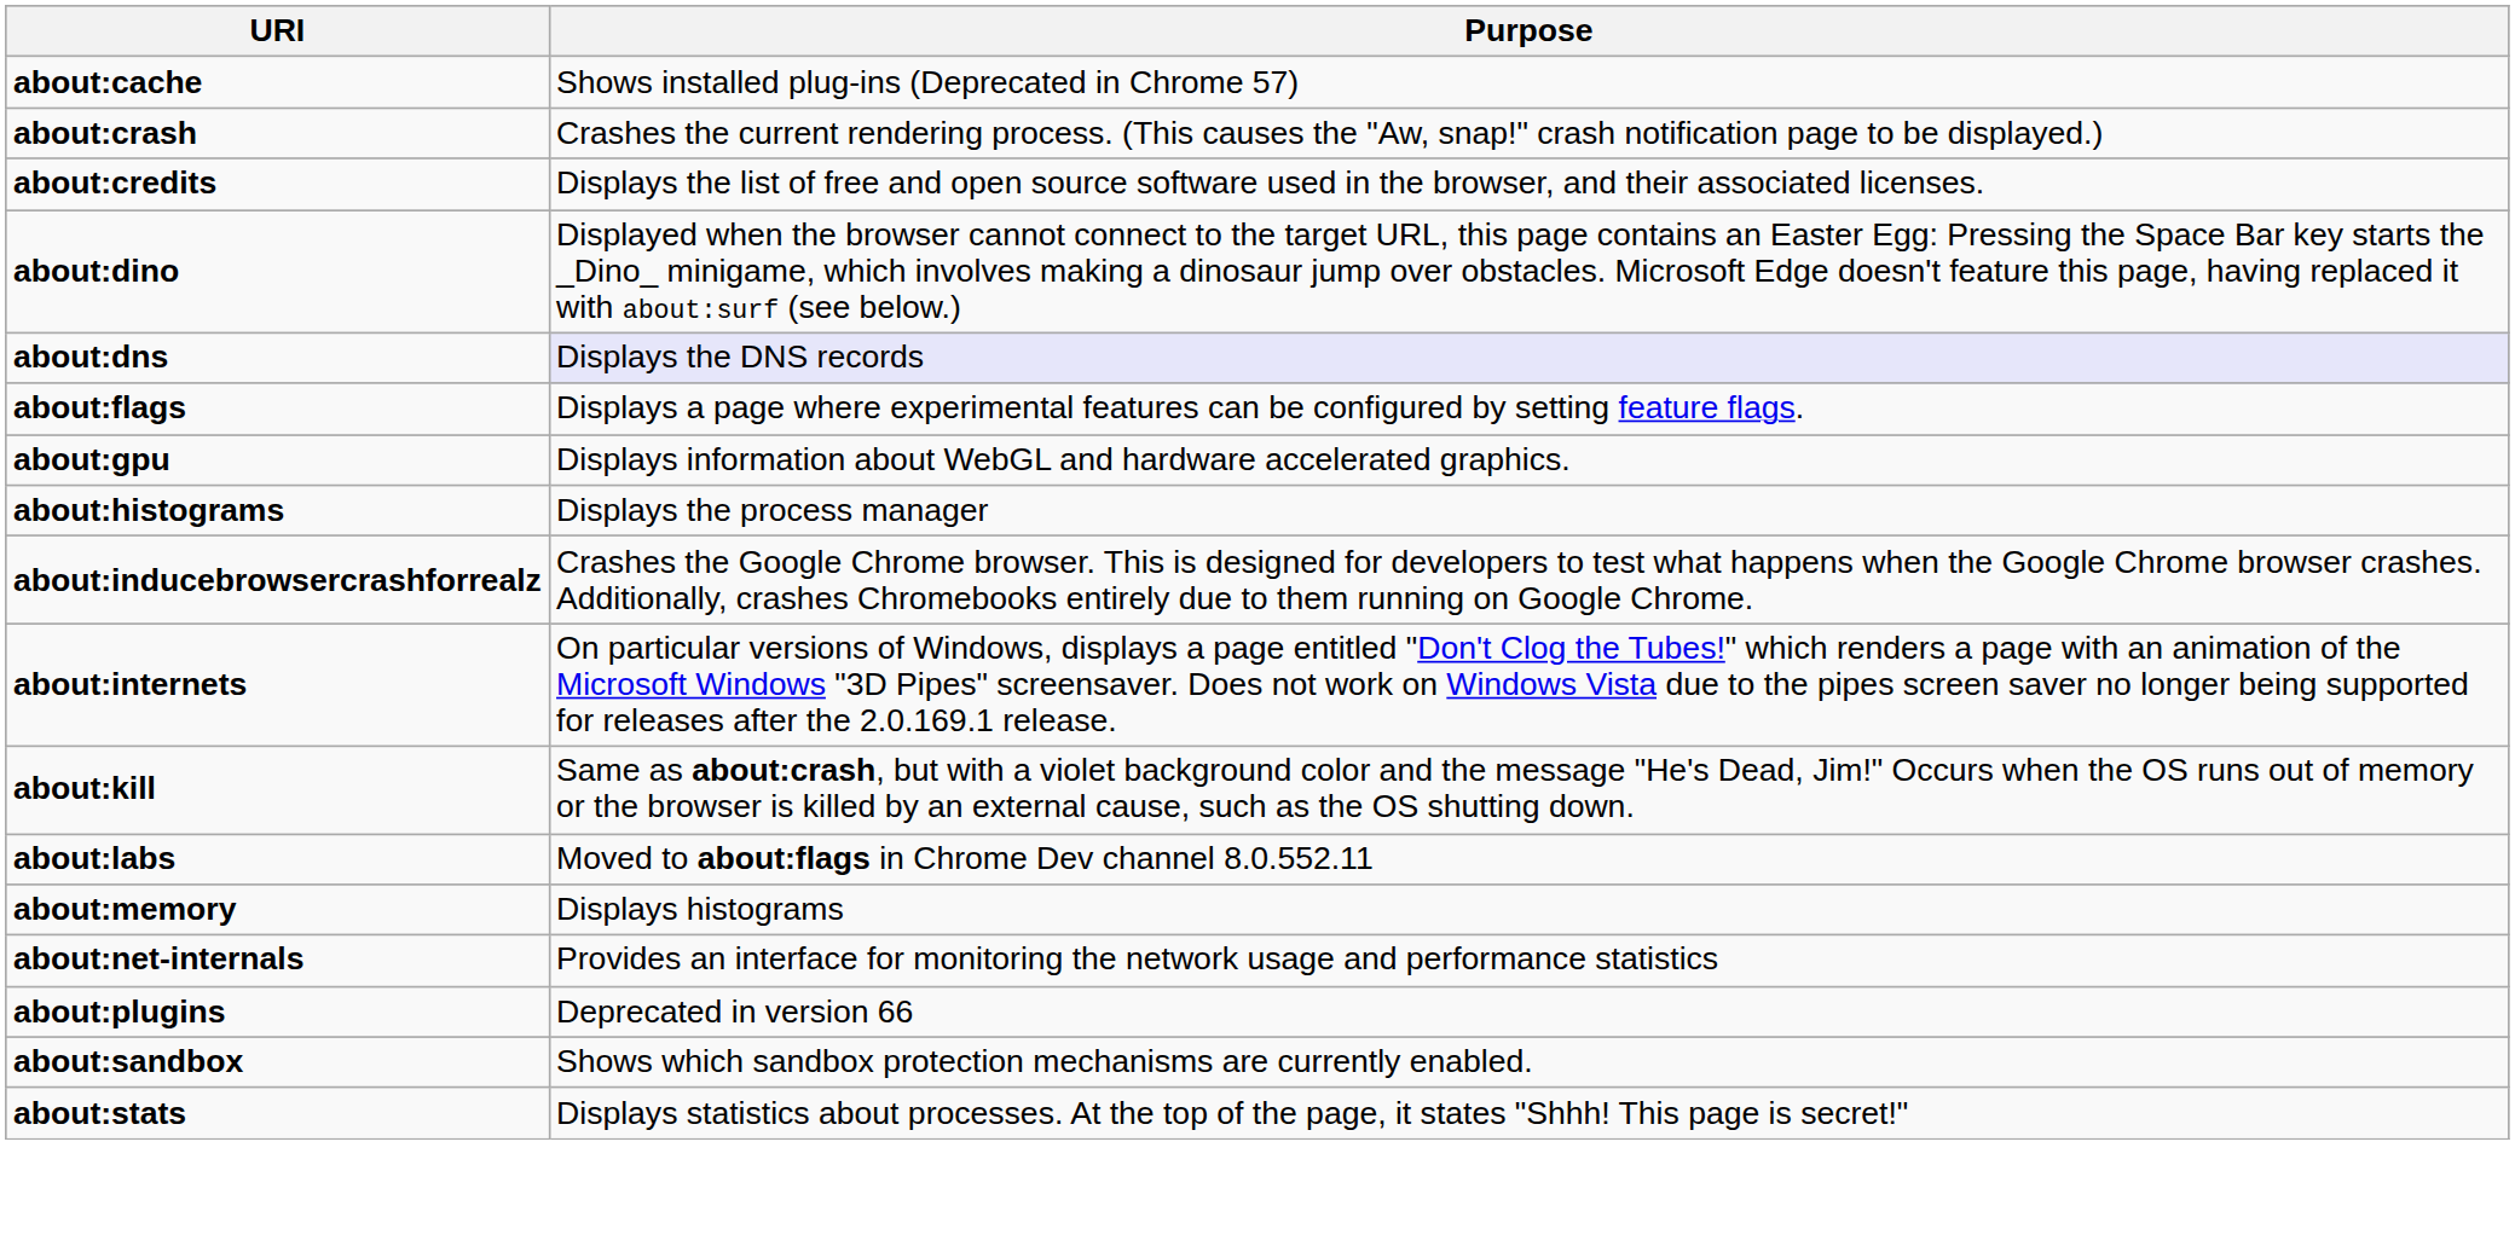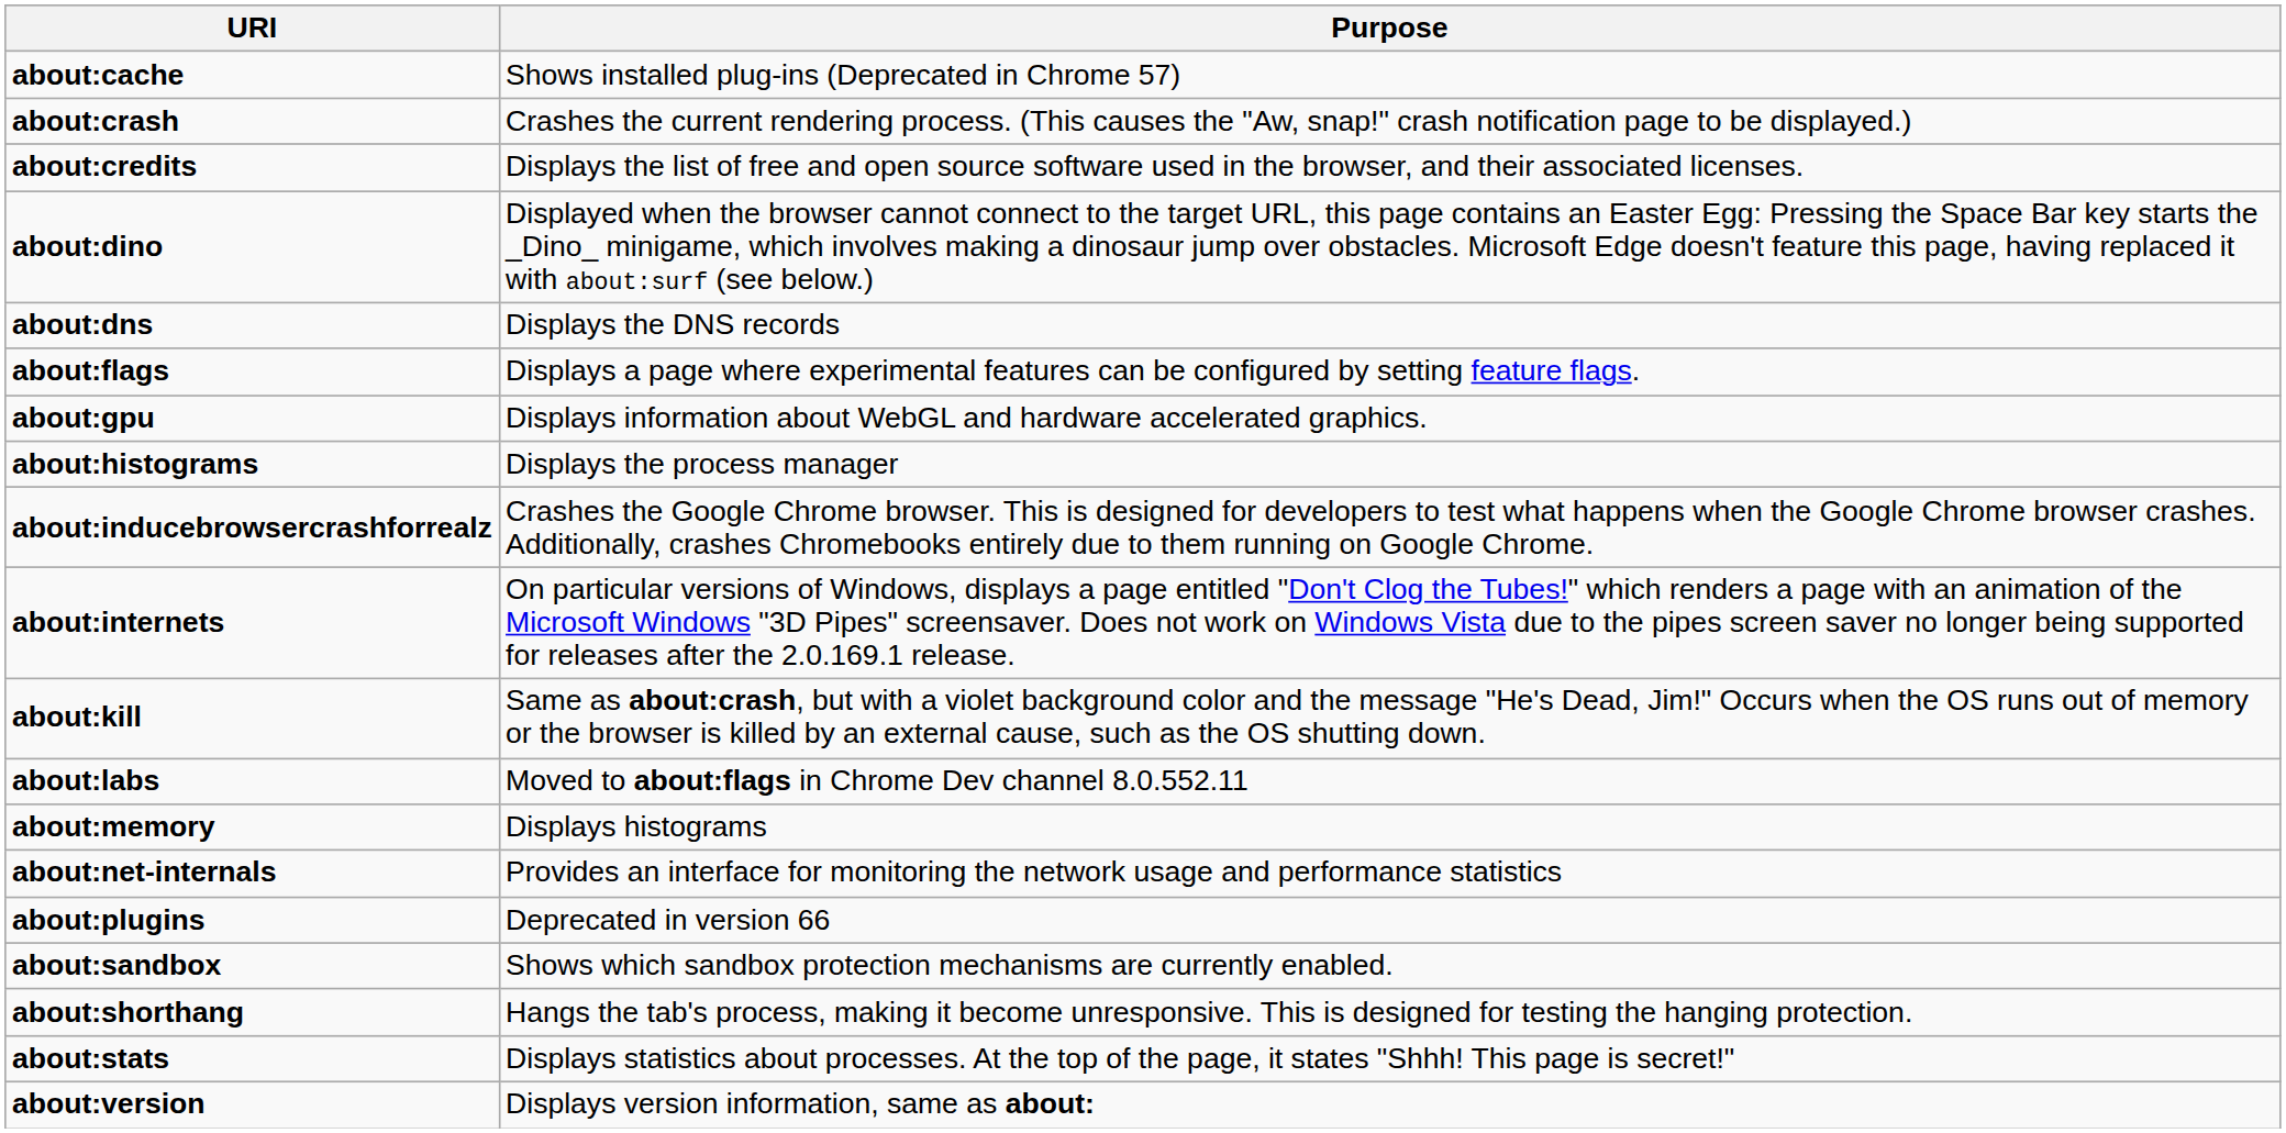about:dns | Purpose: lavender background -> no background
+ row: about:shorthang | Hangs the tab's process, making it become unresponsive. This is designed for testing the hanging protection.
+ row: about:version | Displays version information, same as about:
